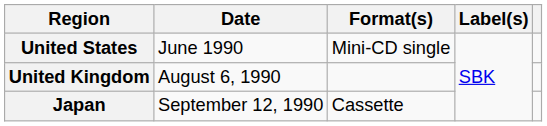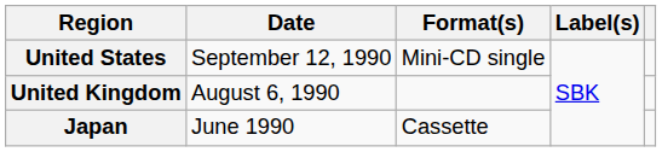United States | Date: June 1990 -> September 12, 1990
Japan | Date: September 12, 1990 -> June 1990
